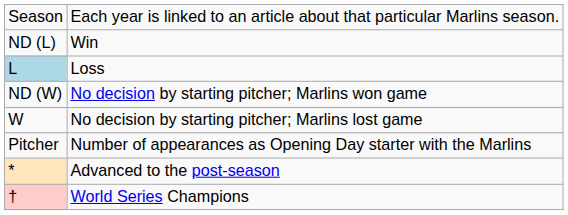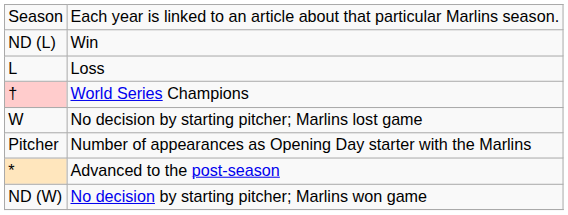Loss | column 1: lightblue background -> no background
rows swapped: No decision by starting pitcher; Marlins won game <-> World Series Champions
